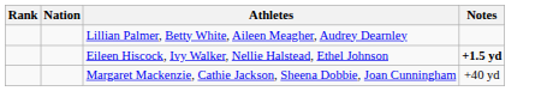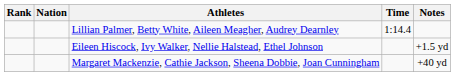+ column: Time | 1:14.4
Eileen Hiscock, Ivy Walker, Nellie Halstead, Ethel Johnson | Notes: bold -> normal
